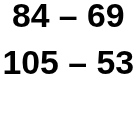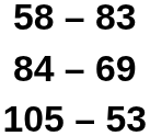+ row: 58 – 83
